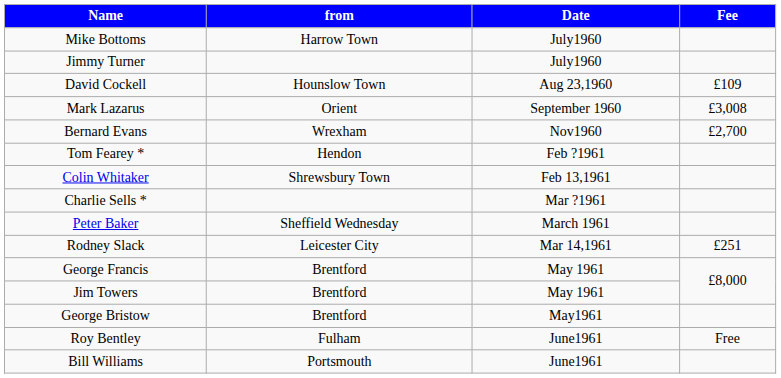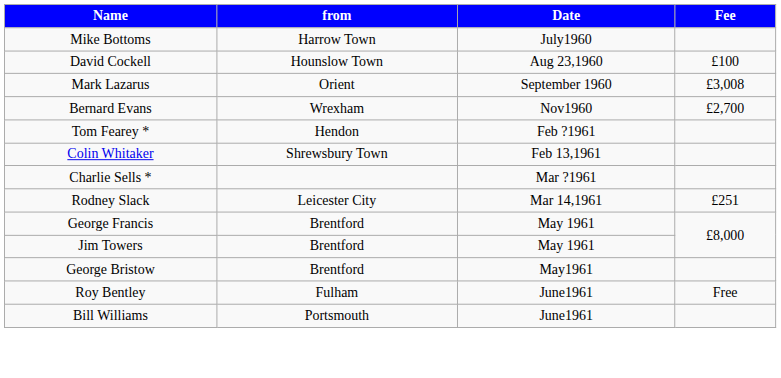- row: Jimmy Turner | July1960
David Cockell | Fee: £109 -> £100
- row: Peter Baker | Sheffield Wednesday | March 1961
